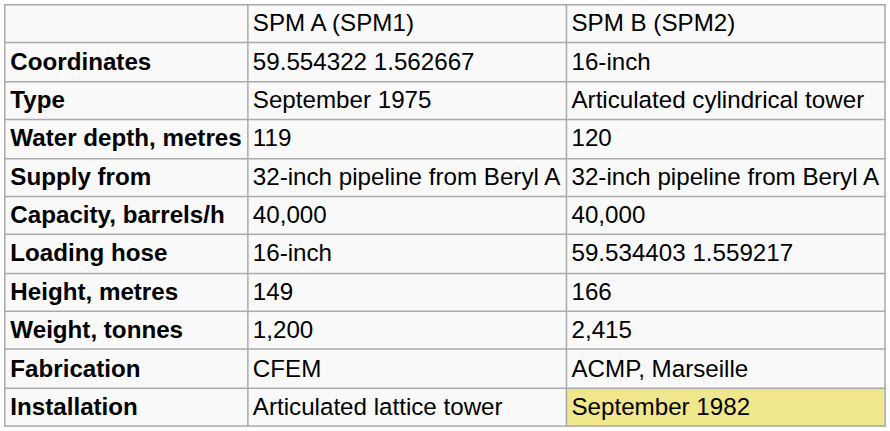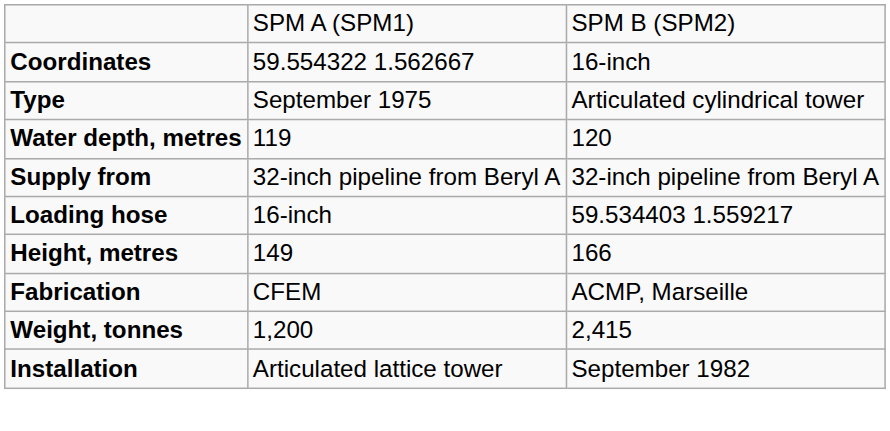- row: Capacity, barrels/h | 40,000 | 40,000
rows swapped: Weight, tonnes <-> Fabrication
Installation | column 3: khaki background -> no background
